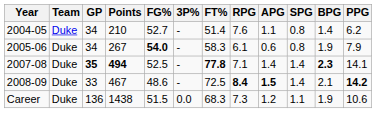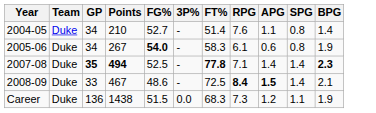- column: PPG | 6.2 | 7.9 | 14.1 | 14.2 | 10.6
